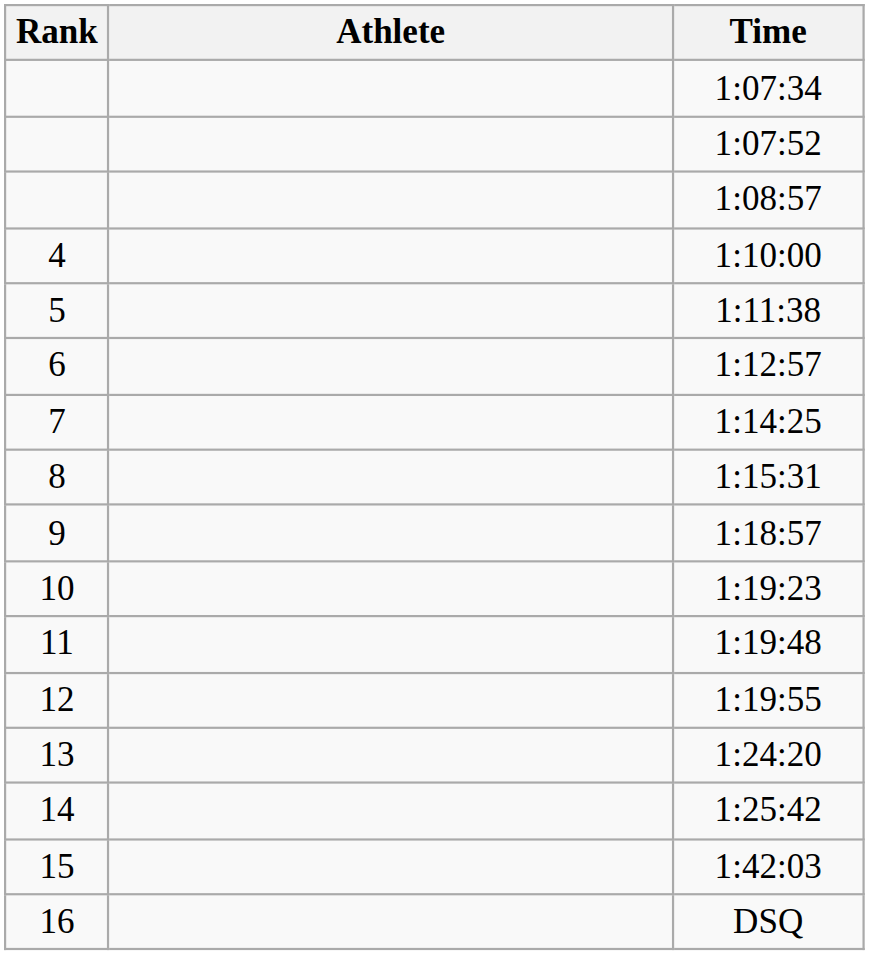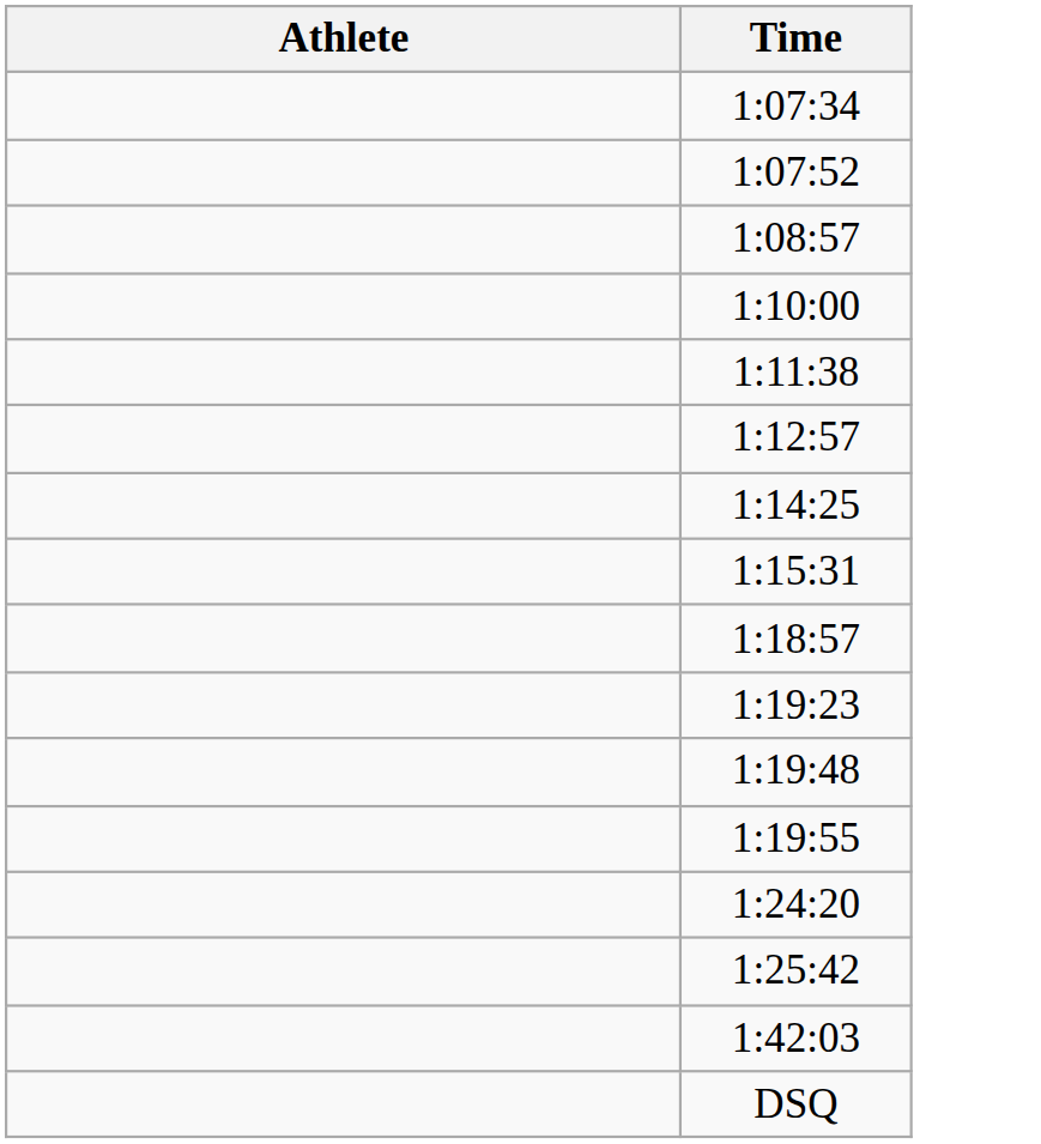- column: Rank | 4 | 5 | 6 | 7 | 8 | 9 | 10 | 11 | 12 | 13 | 14 | 15 | 16
